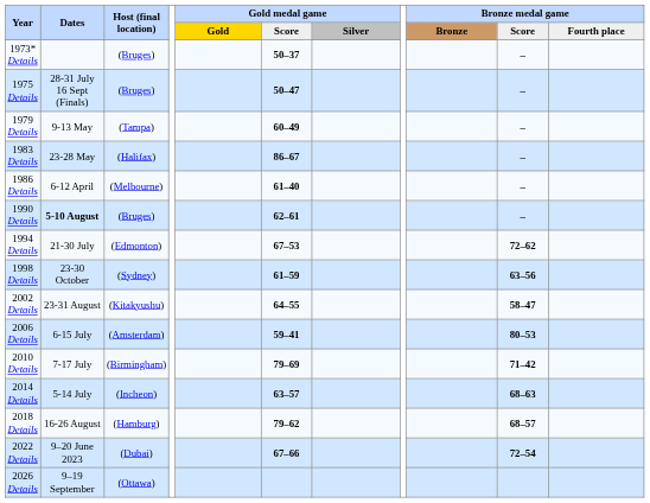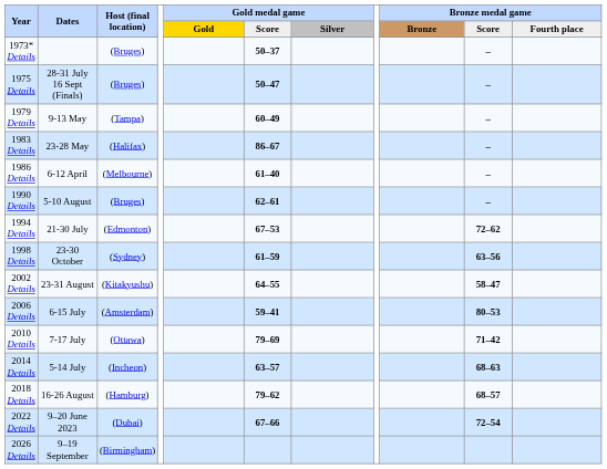1990 Details | Dates: bold -> normal
2010 Details | Host (final location): (Birmingham) -> (Ottawa)
2026 Details | Host (final location): (Ottawa) -> (Birmingham)
